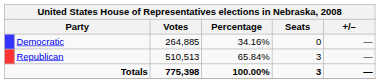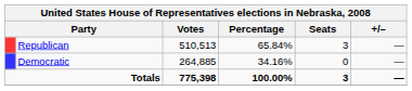rows swapped: Republican <-> Democratic
